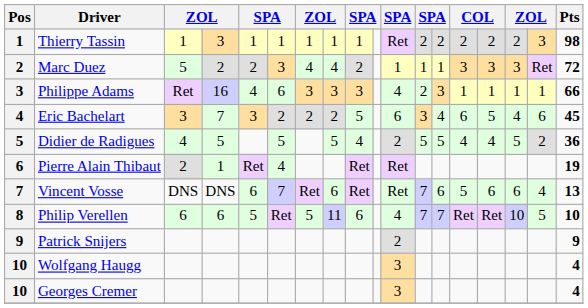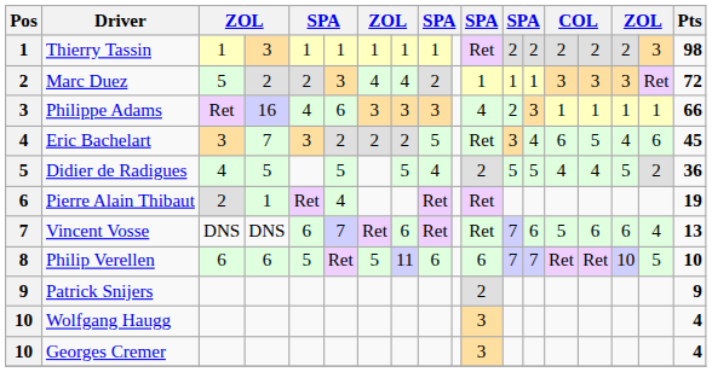Eric Bachelart | column 11: 6 -> Ret
Philip Verellen | column 11: 4 -> 6
